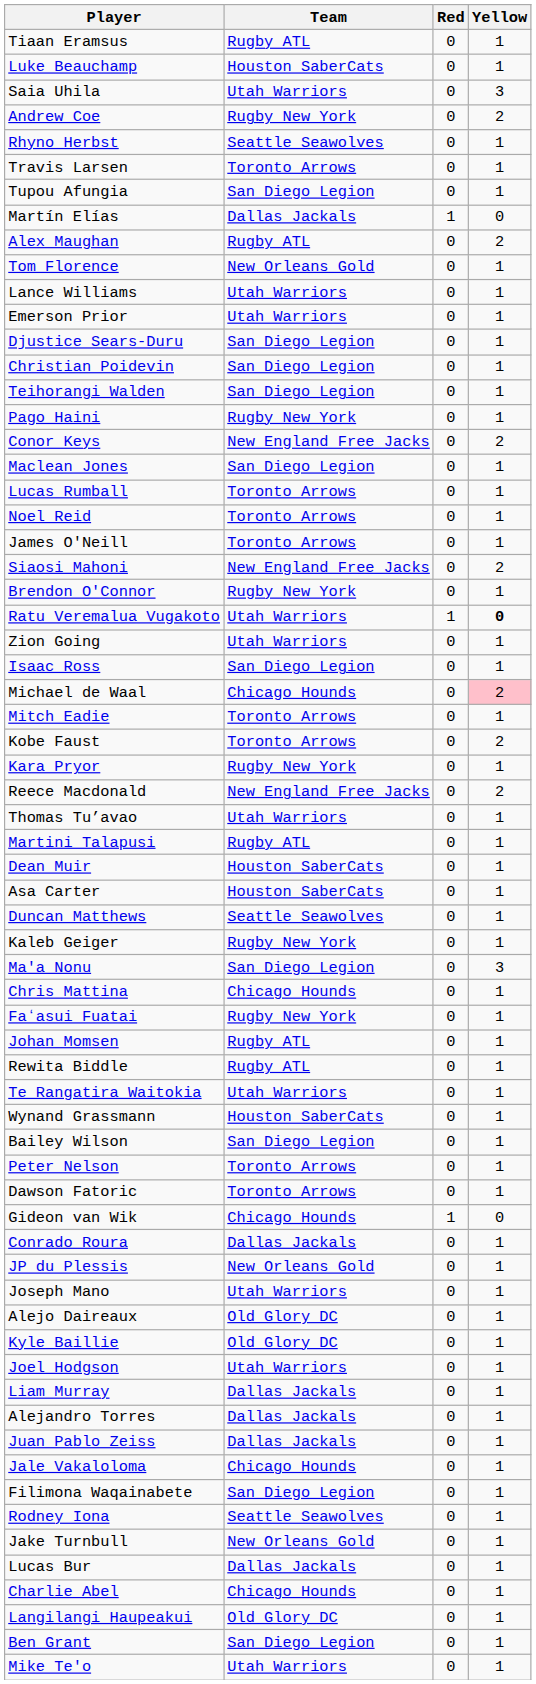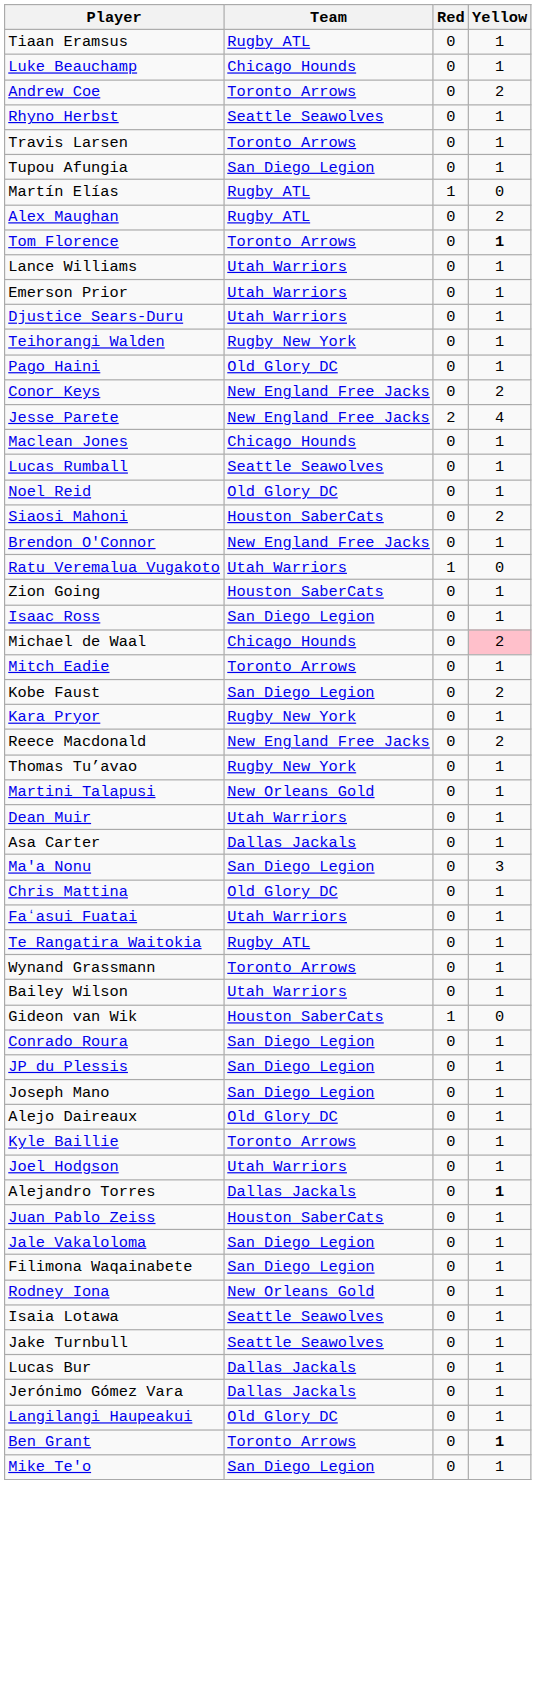Luke Beauchamp | Team: Houston SaberCats -> Chicago Hounds
- row: Saia Uhila | Utah Warriors | 0 | 3
Andrew Coe | Team: Rugby New York -> Toronto Arrows
Martín Elías | Team: Dallas Jackals -> Rugby ATL
Tom Florence | Team: New Orleans Gold -> Toronto Arrows
Tom Florence | Yellow: normal -> bold
Djustice Sears-Duru | Team: San Diego Legion -> Utah Warriors
- row: Christian Poidevin | San Diego Legion | 0 | 1
Teihorangi Walden | Team: San Diego Legion -> Rugby New York
Pago Haini | Team: Rugby New York -> Old Glory DC
+ row: Jesse Parete | New England Free Jacks | 2 | 4
Maclean Jones | Team: San Diego Legion -> Chicago Hounds
Lucas Rumball | Team: Toronto Arrows -> Seattle Seawolves
Noel Reid | Team: Toronto Arrows -> Old Glory DC
- row: James O'Neill | Toronto Arrows | 0 | 1
Siaosi Mahoni | Team: New England Free Jacks -> Houston SaberCats
Brendon O'Connor | Team: Rugby New York -> New England Free Jacks
Ratu Veremalua Vugakoto | Yellow: bold -> normal
Zion Going | Team: Utah Warriors -> Houston SaberCats
Kobe Faust | Team: Toronto Arrows -> San Diego Legion
Thomas Tu’avao | Team: Utah Warriors -> Rugby New York
Martini Talapusi | Team: Rugby ATL -> New Orleans Gold
Dean Muir | Team: Houston SaberCats -> Utah Warriors
Asa Carter | Team: Houston SaberCats -> Dallas Jackals
- row: Duncan Matthews | Seattle Seawolves | 0 | 1
- row: Kaleb Geiger | Rugby New York | 0 | 1
Chris Mattina | Team: Chicago Hounds -> Old Glory DC
Faʻasui Fuatai | Team: Rugby New York -> Utah Warriors
- row: Johan Momsen | Rugby ATL | 0 | 1
- row: Rewita Biddle | Rugby ATL | 0 | 1
Te Rangatira Waitokia | Team: Utah Warriors -> Rugby ATL
Wynand Grassmann | Team: Houston SaberCats -> Toronto Arrows
Bailey Wilson | Team: San Diego Legion -> Utah Warriors
- row: Peter Nelson | Toronto Arrows | 0 | 1
- row: Dawson Fatoric | Toronto Arrows | 0 | 1
Gideon van Wik | Team: Chicago Hounds -> Houston SaberCats
Conrado Roura | Team: Dallas Jackals -> San Diego Legion
JP du Plessis | Team: New Orleans Gold -> San Diego Legion
Joseph Mano | Team: Utah Warriors -> San Diego Legion
Kyle Baillie | Team: Old Glory DC -> Toronto Arrows
- row: Liam Murray | Dallas Jackals | 0 | 1
Alejandro Torres | Yellow: normal -> bold
Juan Pablo Zeiss | Team: Dallas Jackals -> Houston SaberCats
Jale Vakaloloma | Team: Chicago Hounds -> San Diego Legion
Rodney Iona | Team: Seattle Seawolves -> New Orleans Gold
+ row: Isaia Lotawa | Seattle Seawolves | 0 | 1
Jake Turnbull | Team: New Orleans Gold -> Seattle Seawolves
+ row: Jerónimo Gómez Vara | Dallas Jackals | 0 | 1
- row: Charlie Abel | Chicago Hounds | 0 | 1
Ben Grant | Team: San Diego Legion -> Toronto Arrows
Ben Grant | Yellow: normal -> bold
Mike Te'o | Team: Utah Warriors -> San Diego Legion
